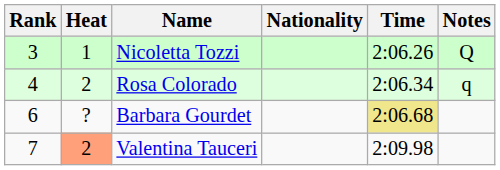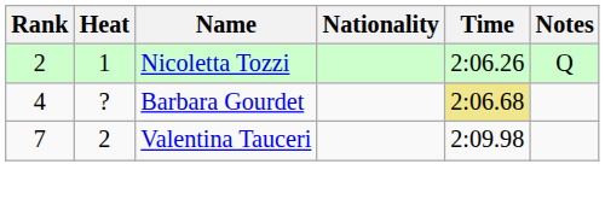Nicoletta Tozzi | Rank: 3 -> 2
- row: 4 | 2 | Rosa Colorado | 2:06.34 | q
Barbara Gourdet | Rank: 6 -> 4
Valentina Tauceri | Heat: lightsalmon background -> no background
